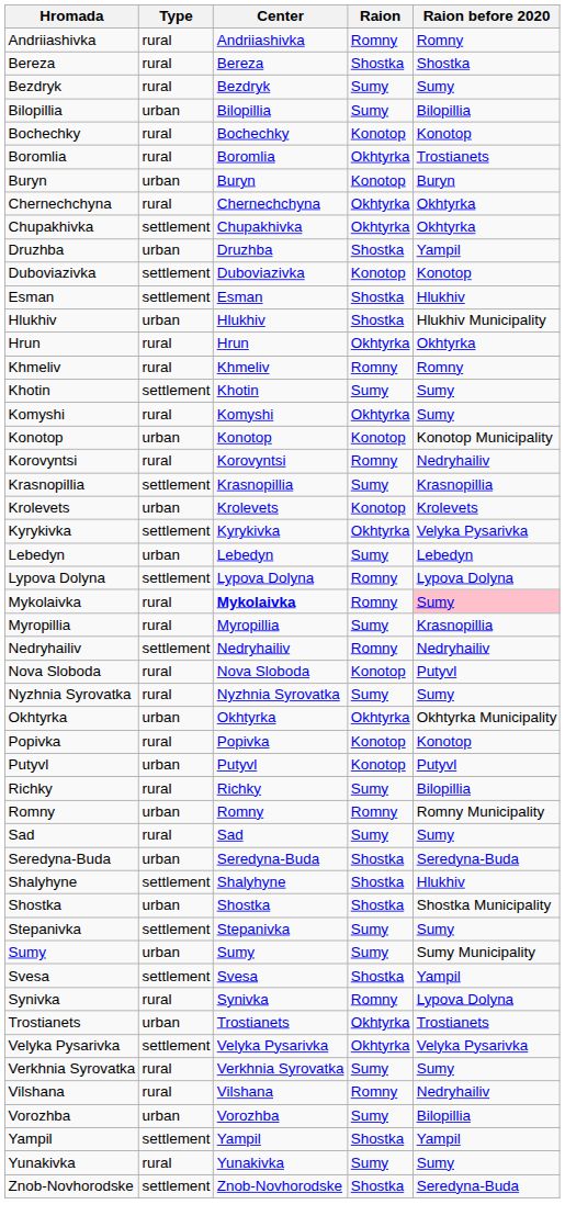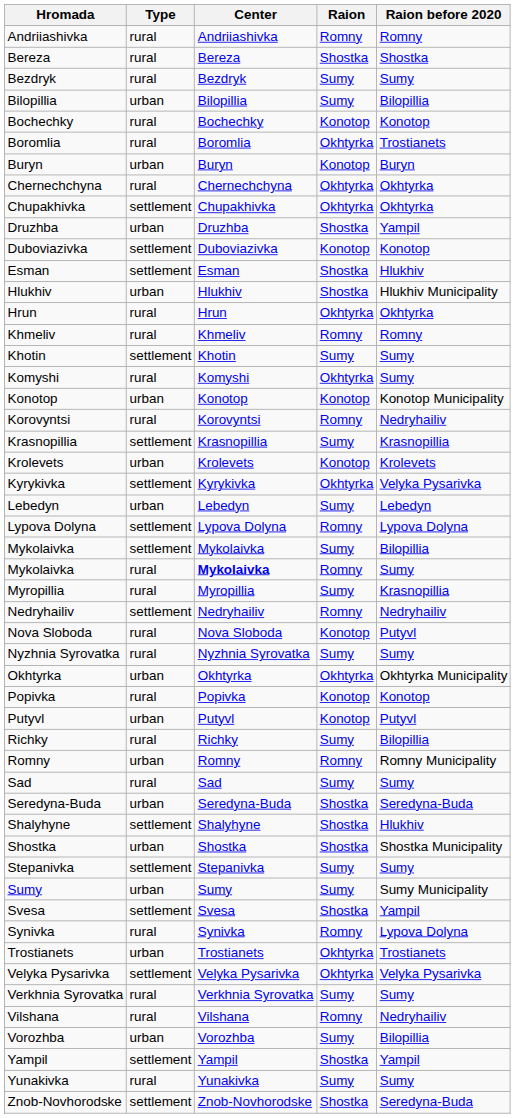+ row: Mykolaivka | settlement | Mykolaivka | Sumy | Bilopillia
Mykolaivka / rural | Raion before 2020: pink background -> no background
